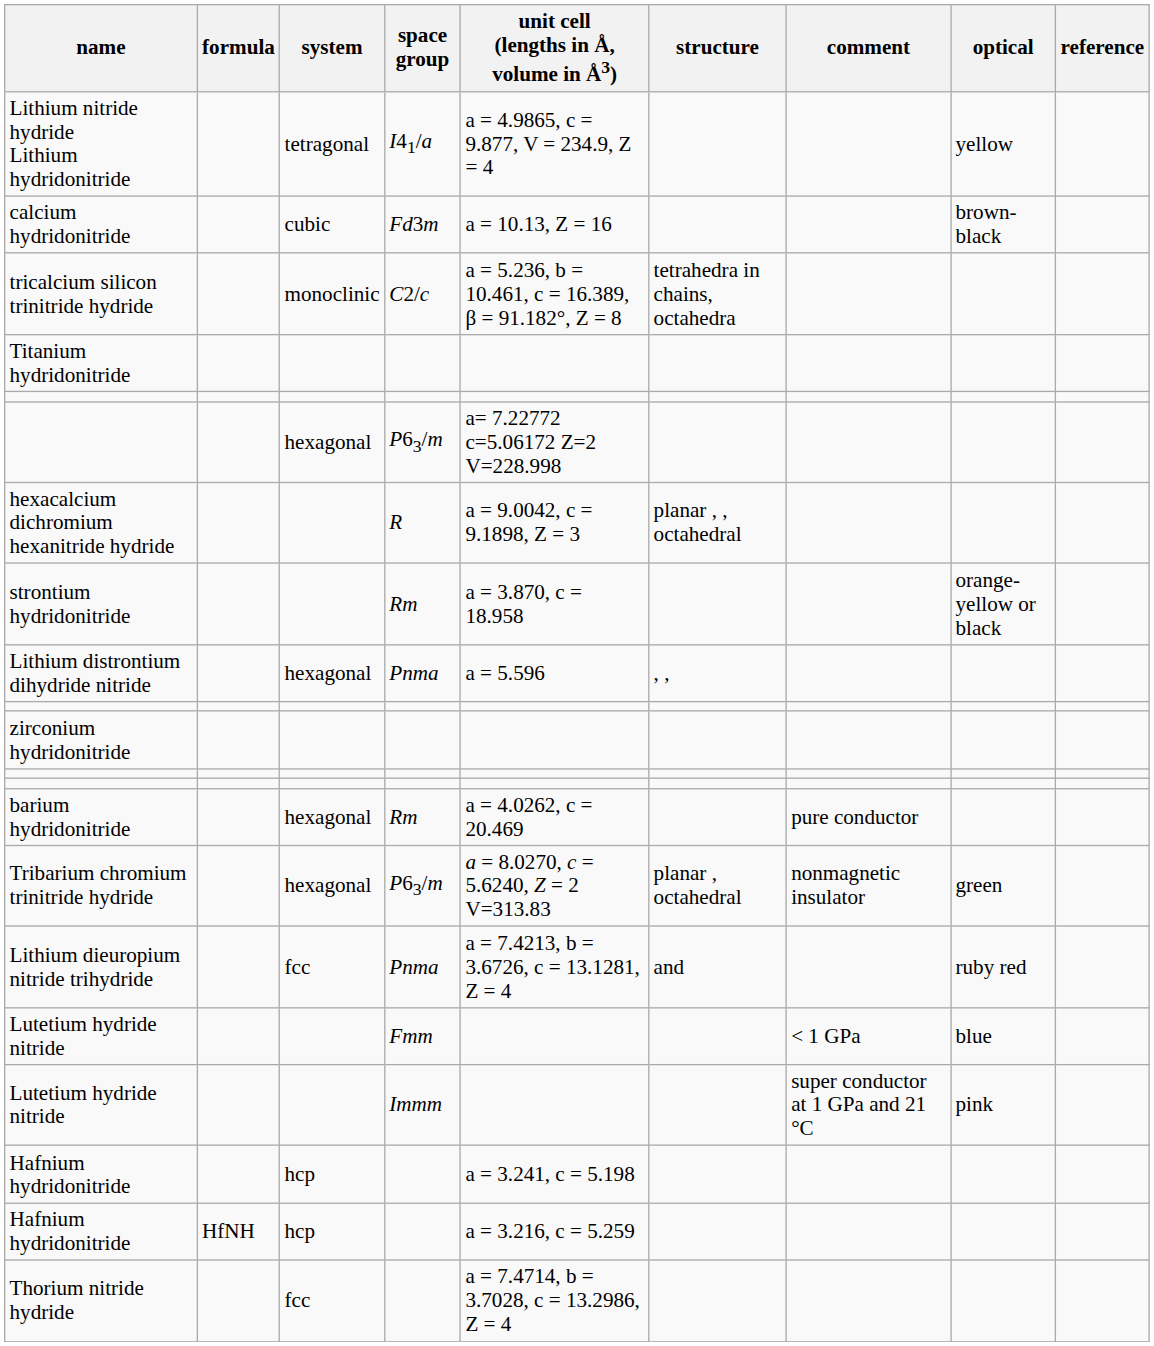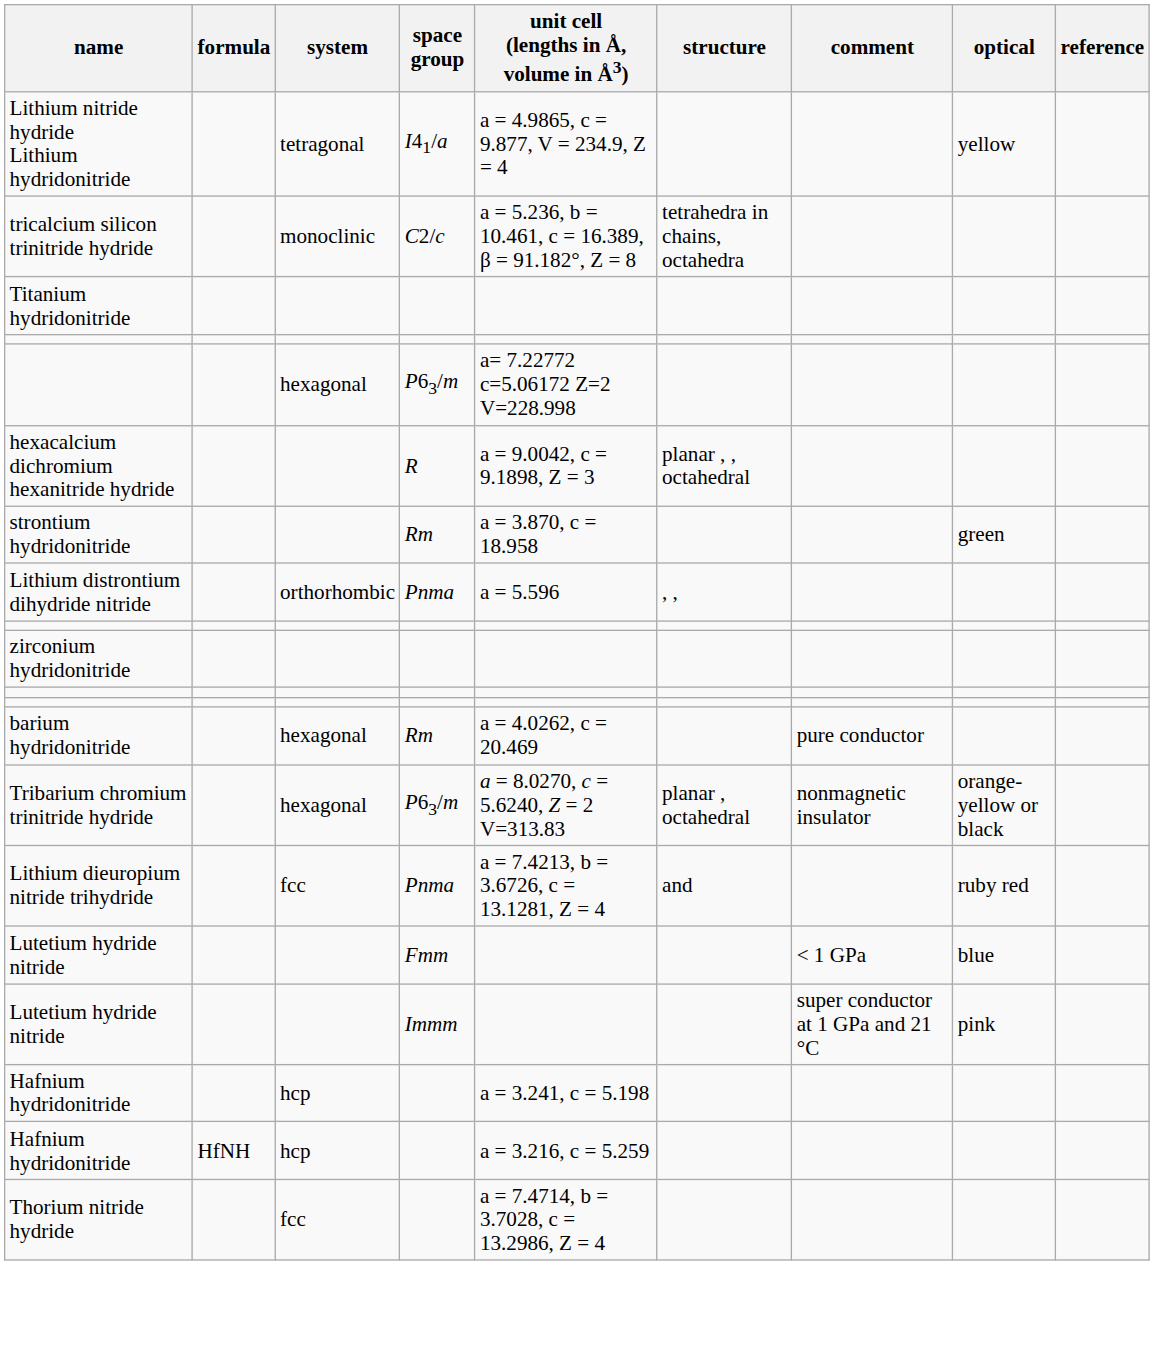- row: calcium hydridonitride | cubic | Fd3m | a = 10.13, Z = 16 | brown-black
strontium hydridonitride | optical: orange-yellow or black -> green
Lithium distrontium dihydride nitride | system: hexagonal -> orthorhombic
Tribarium chromium trinitride hydride | optical: green -> orange-yellow or black
